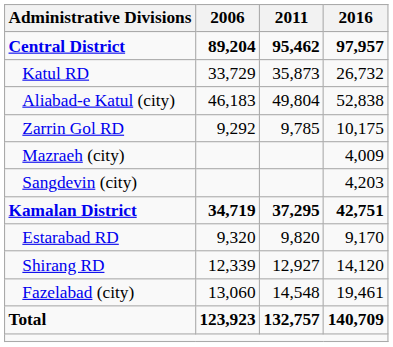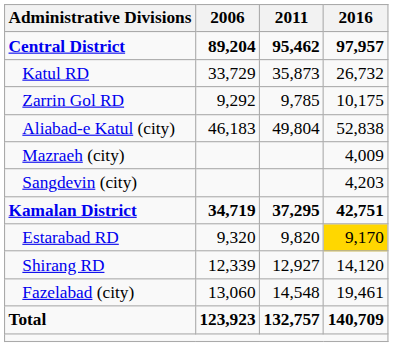rows swapped: Zarrin Gol RD <-> Aliabad-e Katul (city)
Estarabad RD | 2016: no background -> gold background
